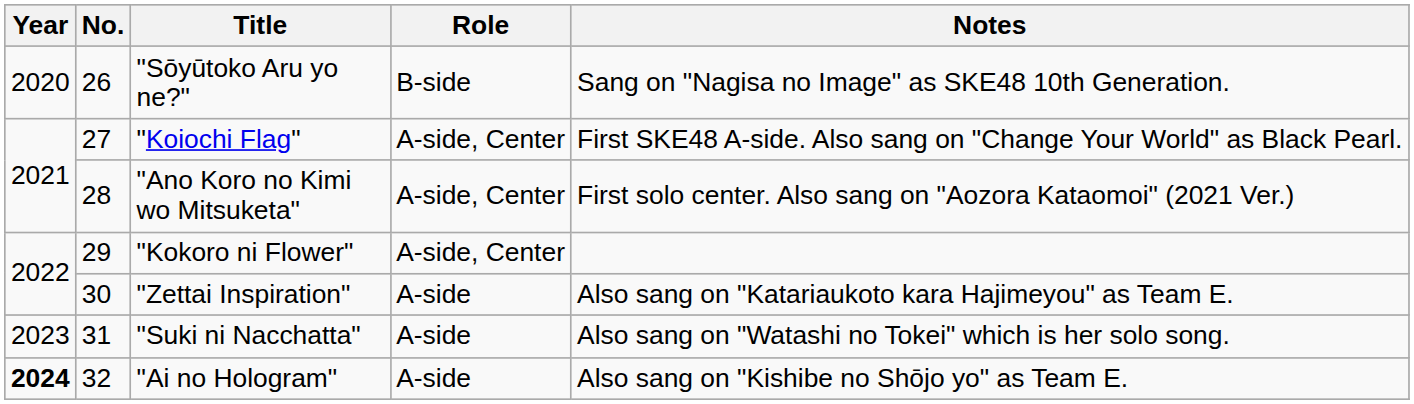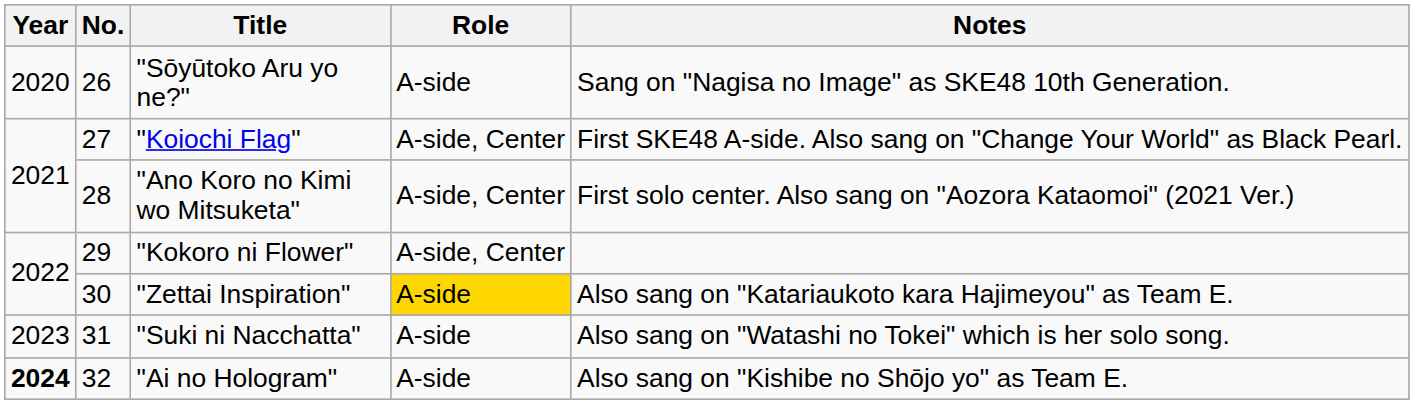"Sōyūtoko Aru yo ne?" | Role: B-side -> A-side
"Zettai Inspiration" | Role: no background -> gold background
